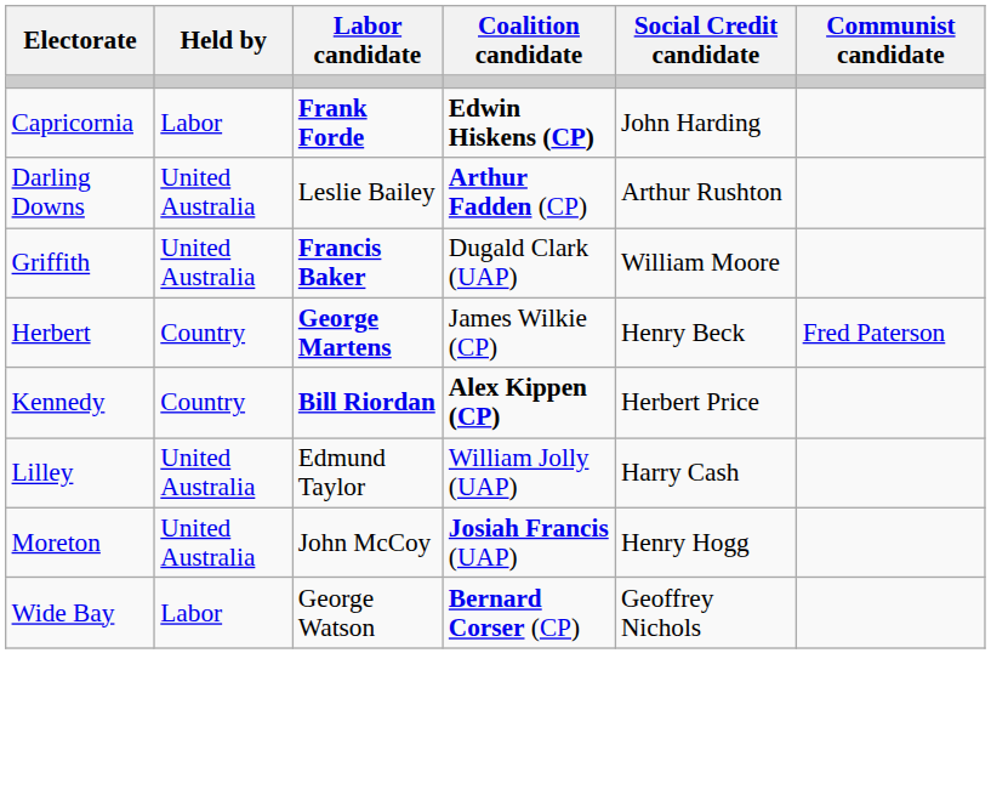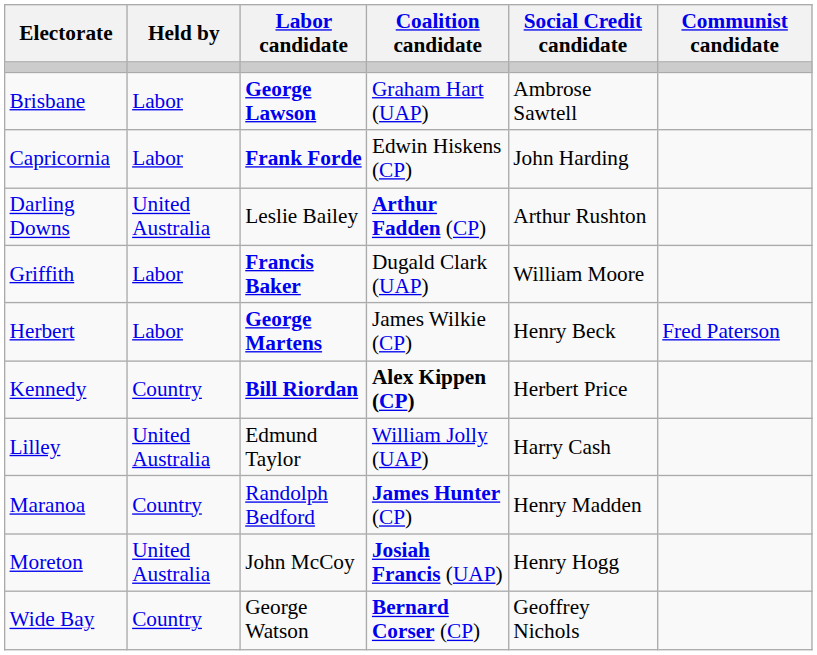+ row: Brisbane | Labor | George Lawson | Graham Hart (UAP) | Ambrose Sawtell
Capricornia | Coalition candidate: bold -> normal
Griffith | Held by: United Australia -> Labor
Herbert | Held by: Country -> Labor
+ row: Maranoa | Country | Randolph Bedford | James Hunter (CP) | Henry Madden
Wide Bay | Held by: Labor -> Country
